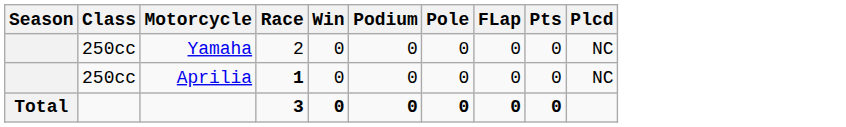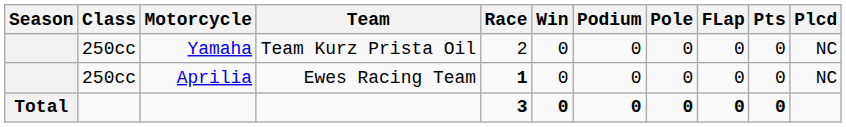+ column: Team | Team Kurz Prista Oil | Ewes Racing Team
